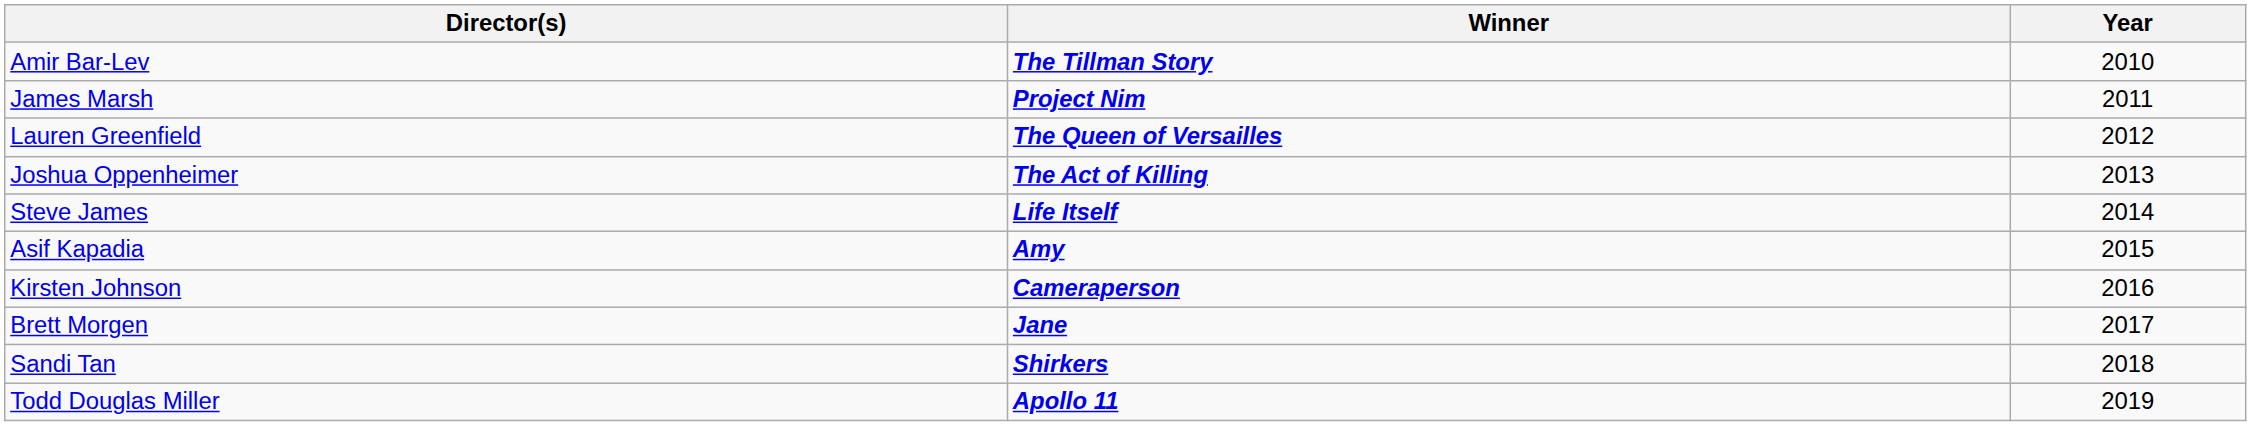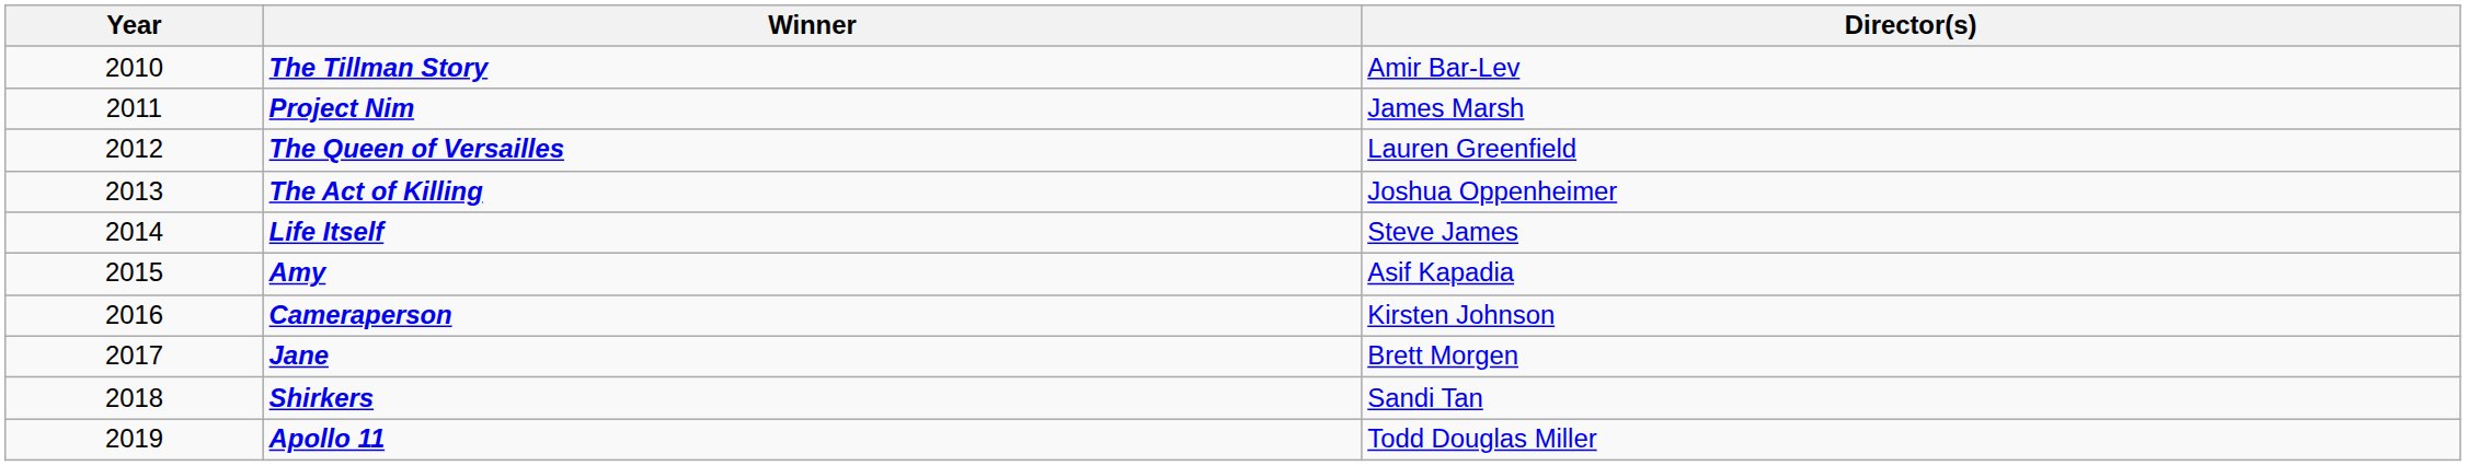columns swapped: Year <-> Director(s)
